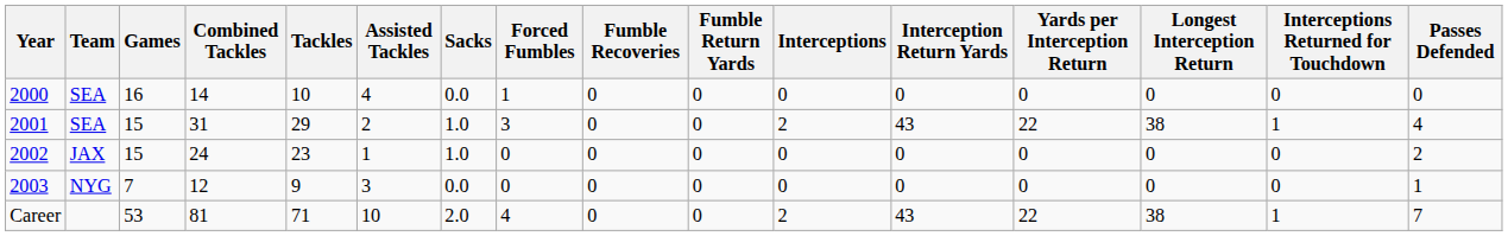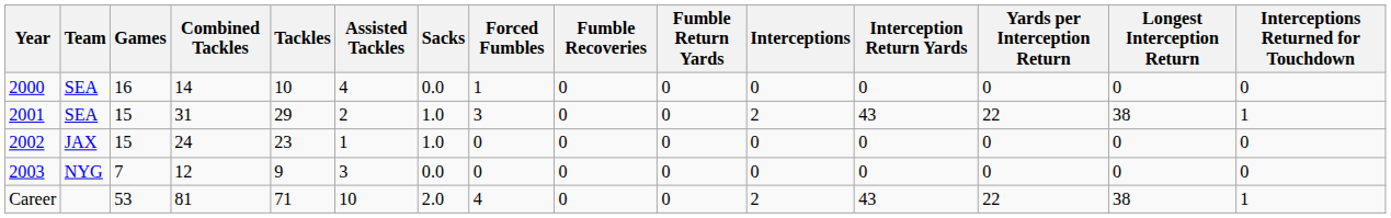- column: Passes Defended | 0 | 4 | 2 | 1 | 7
